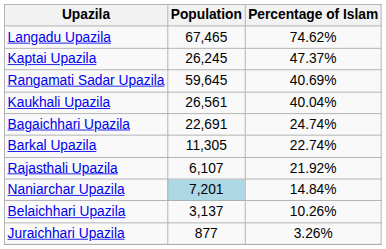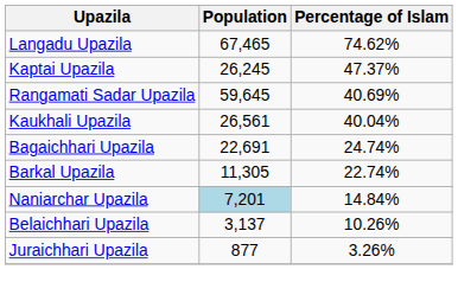- row: Rajasthali Upazila | 6,107 | 21.92%
